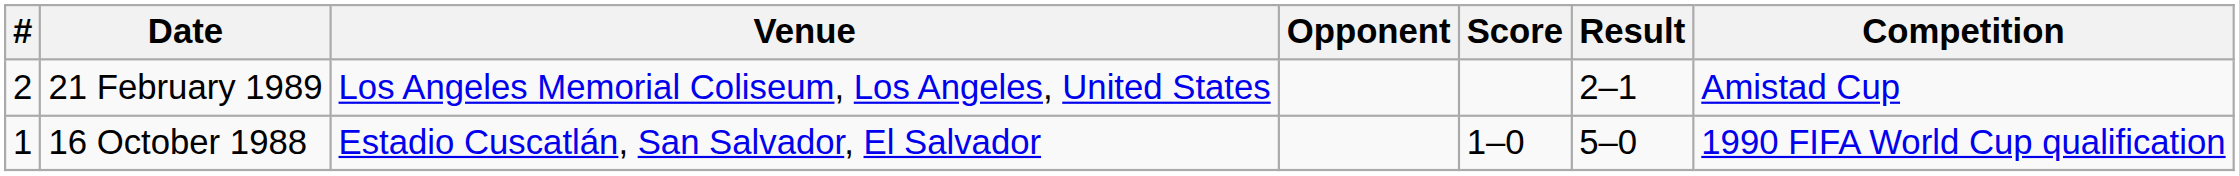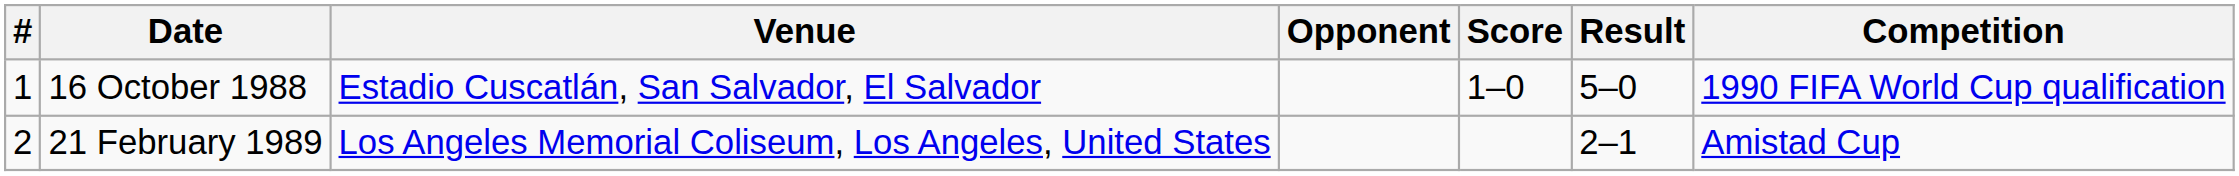rows swapped: 16 October 1988 <-> 21 February 1989
